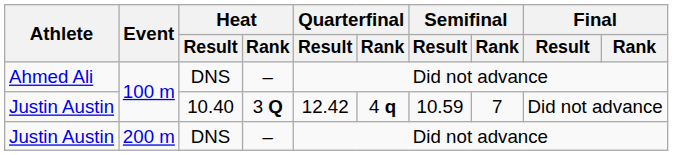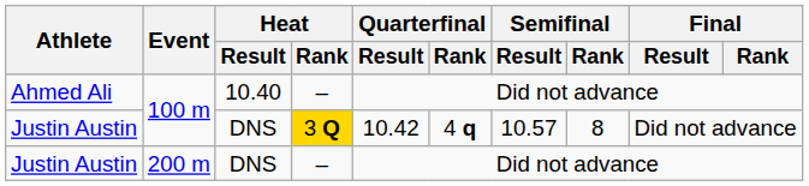Ahmed Ali | Heat / Result: DNS -> 10.40
Justin Austin / 100 m | Heat / Result: 10.40 -> DNS
Justin Austin / 100 m | Heat / Rank: no background -> gold background
Justin Austin / 100 m | Quarterfinal / Result: 12.42 -> 10.42
Justin Austin / 100 m | Semifinal / Result: 10.59 -> 10.57
Justin Austin / 100 m | Semifinal / Rank: 7 -> 8
